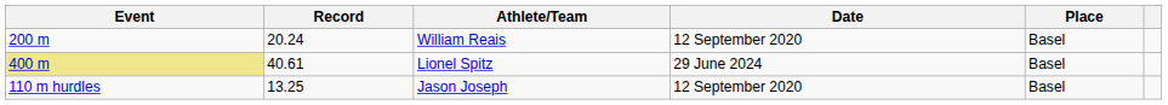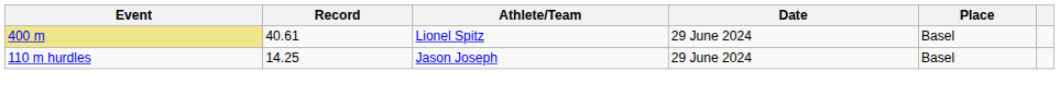- row: 200 m | 20.24 | William Reais | 12 September 2020 | Basel
Jason Joseph | Record: 13.25 -> 14.25
Jason Joseph | Date: 12 September 2020 -> 29 June 2024
